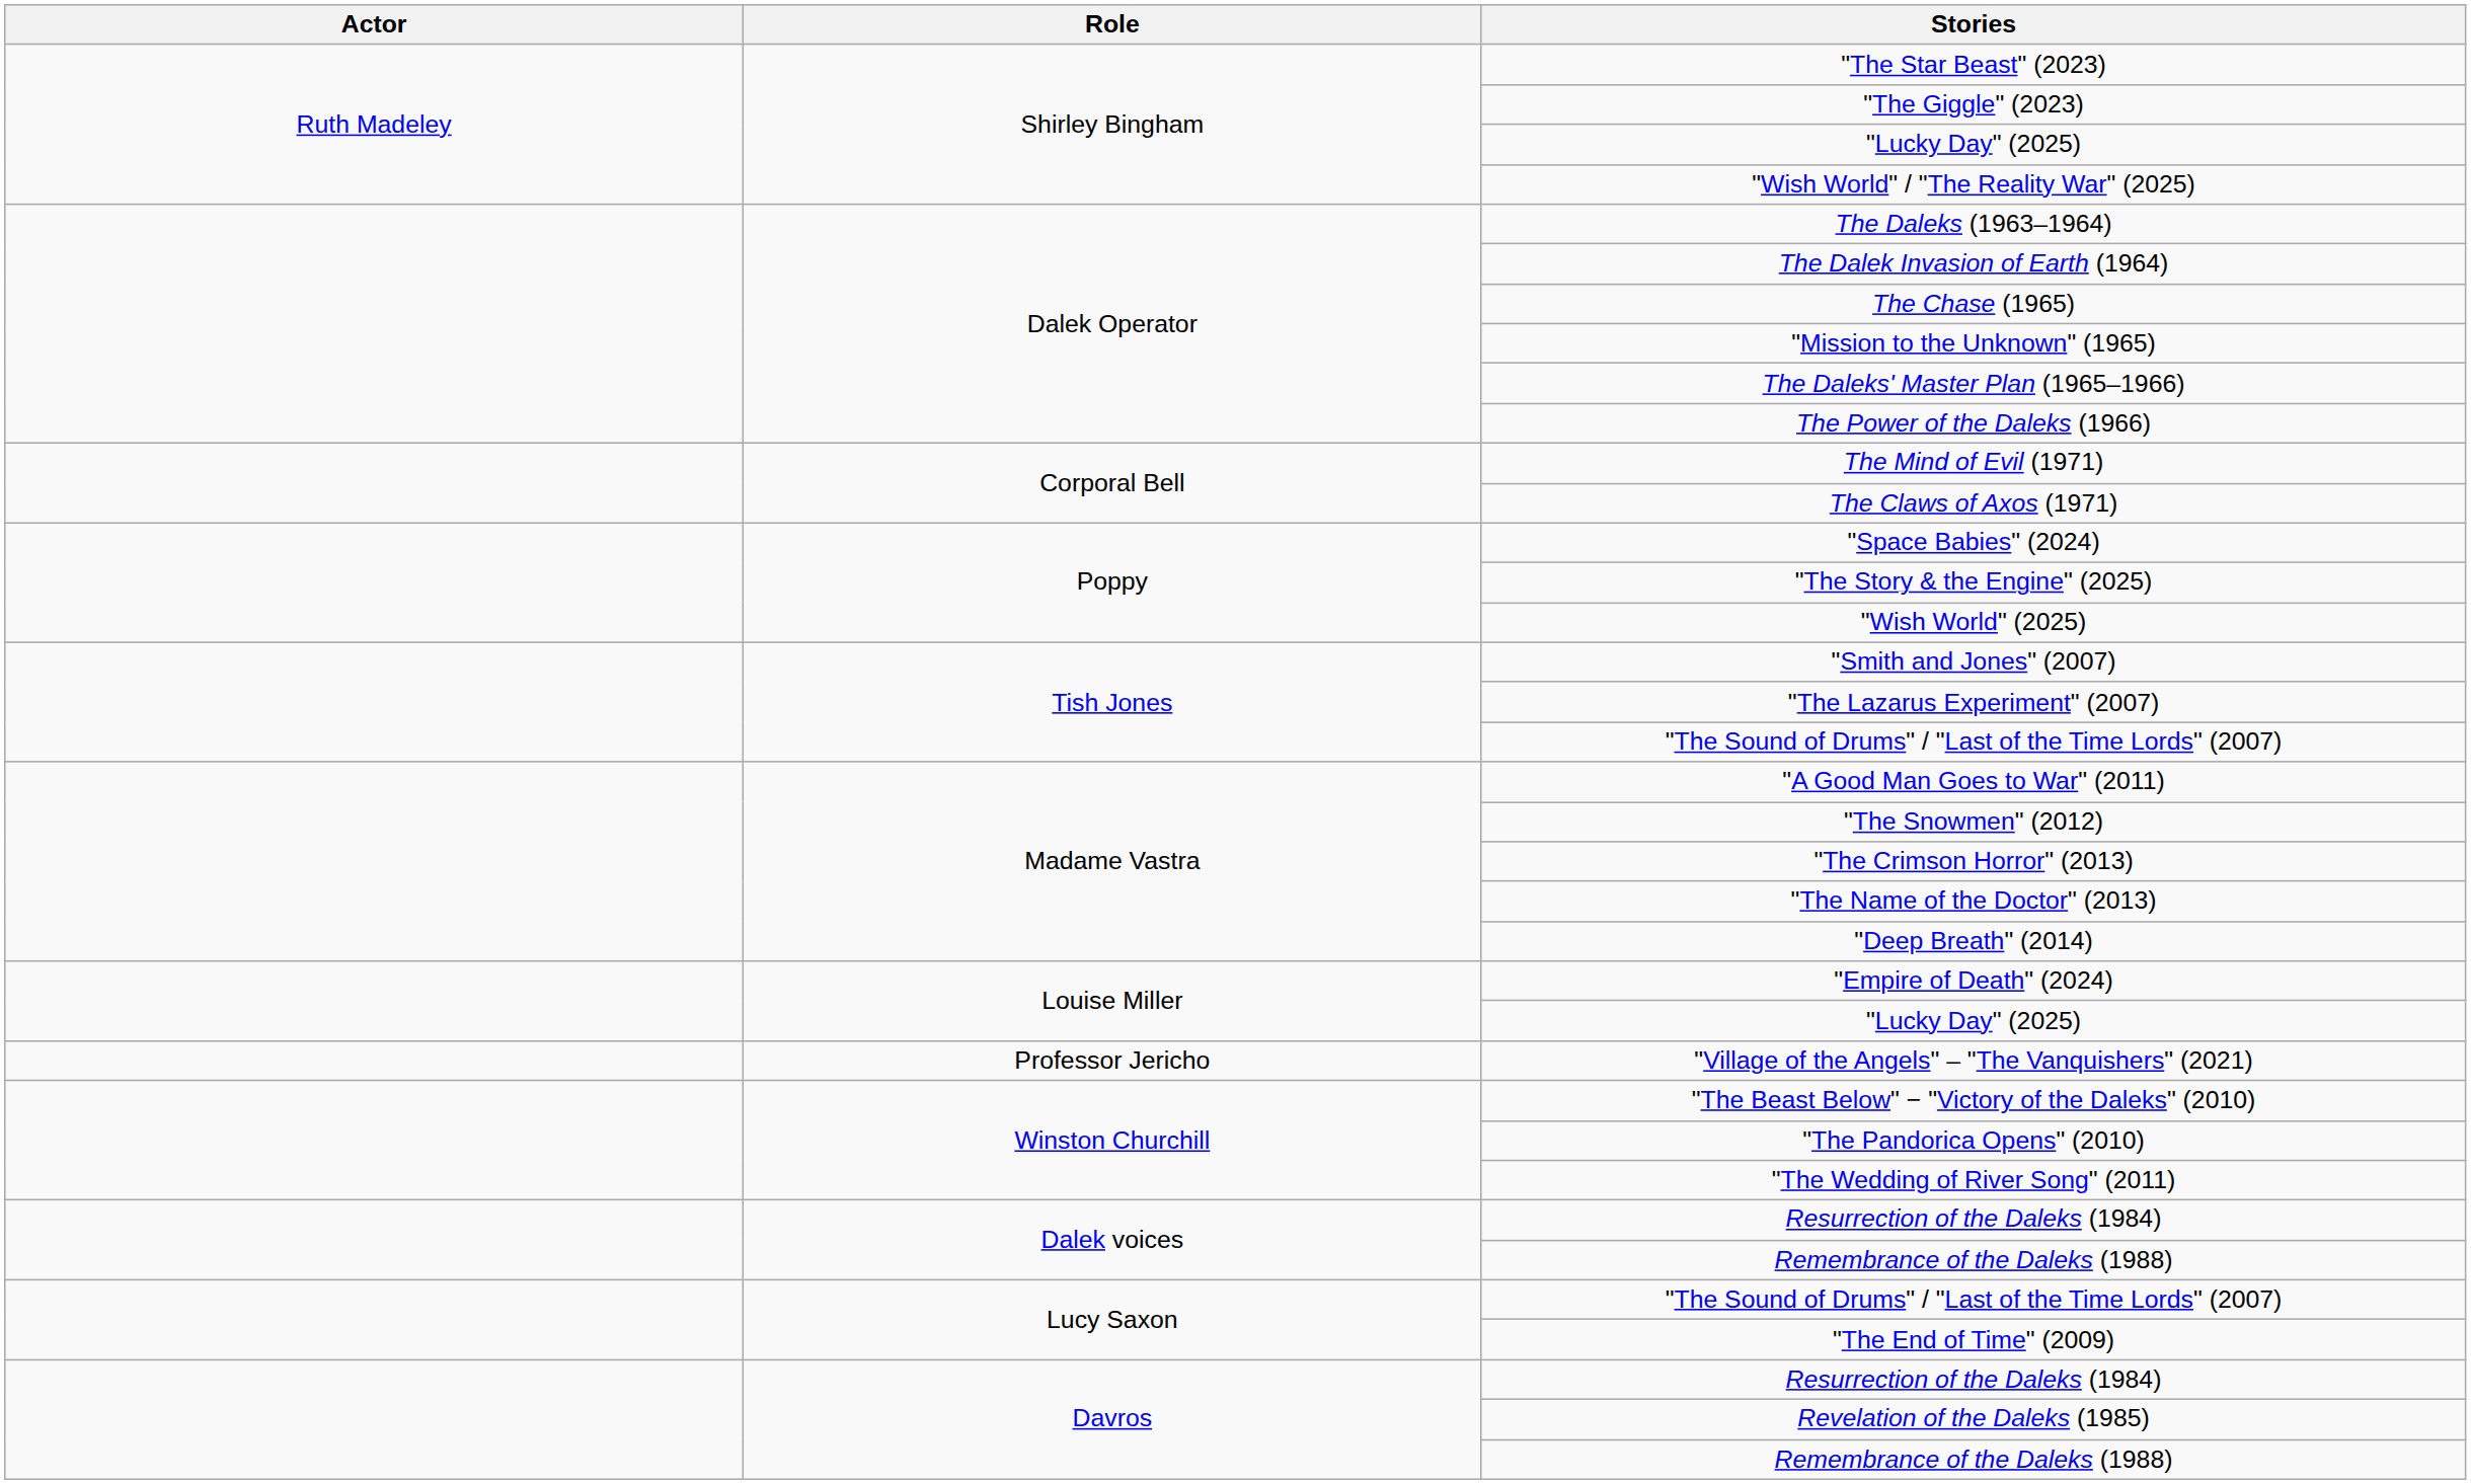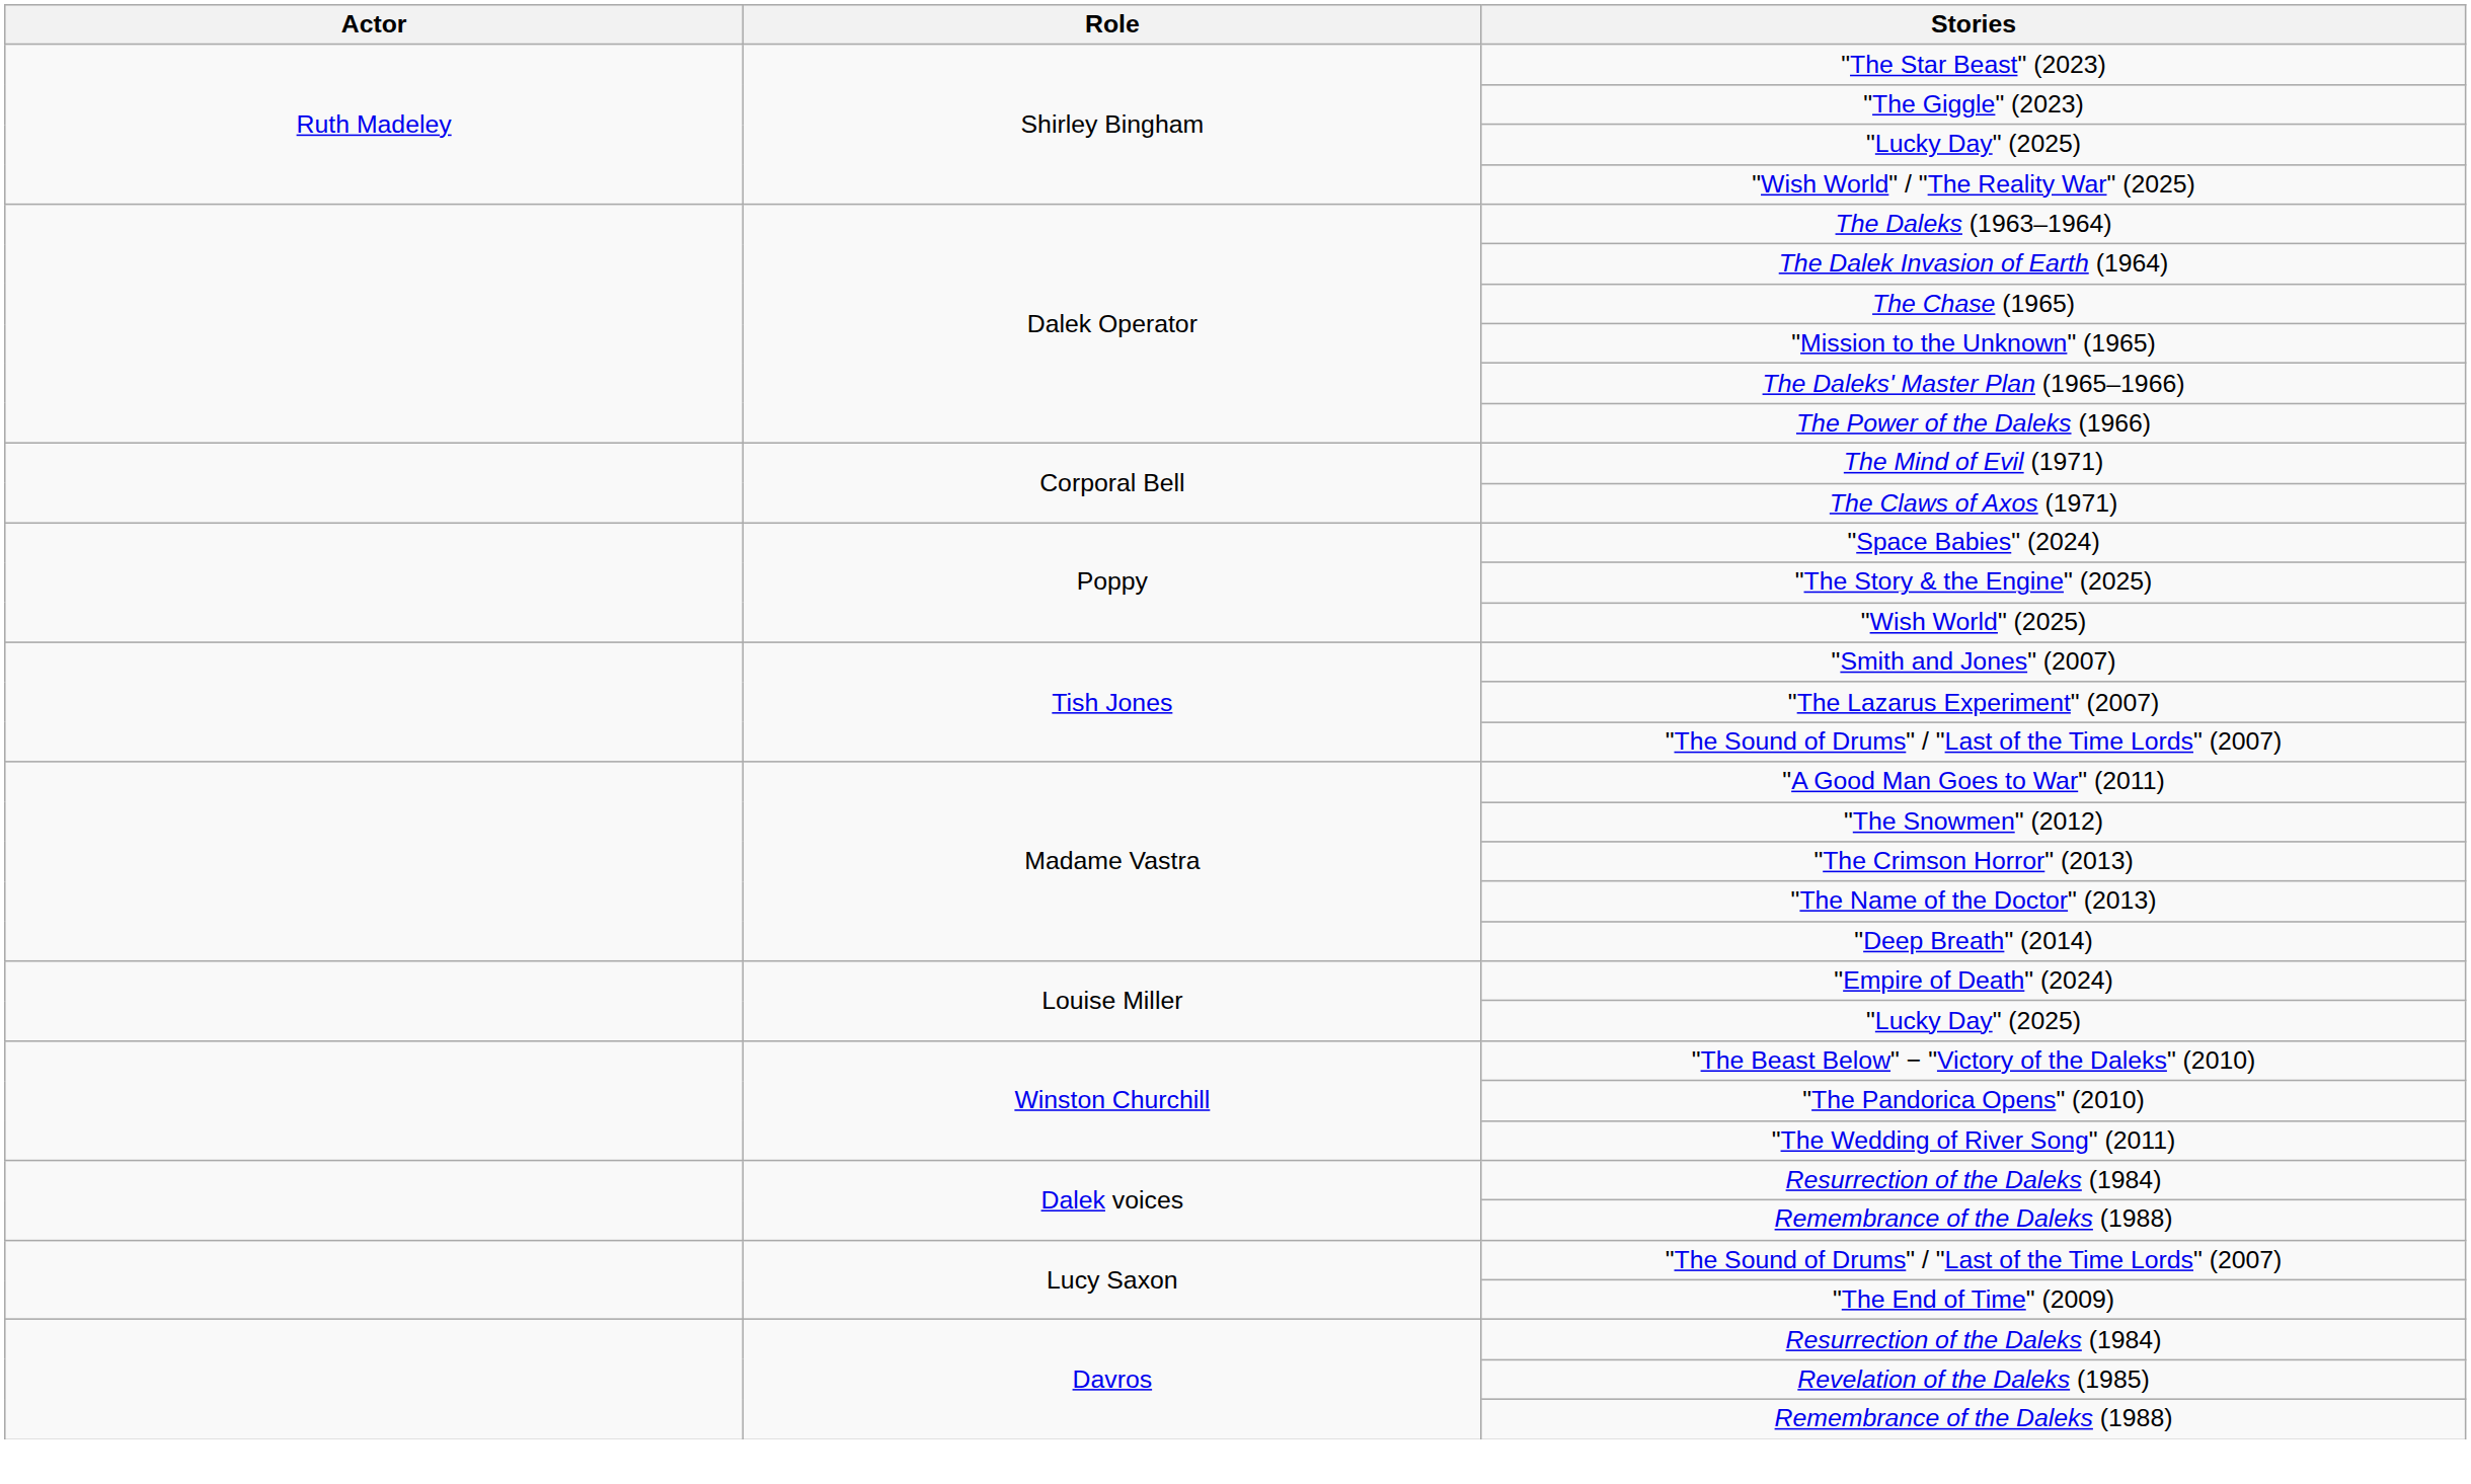- row: Professor Jericho | "Village of the Angels" – "The Vanquishers" (2021)
